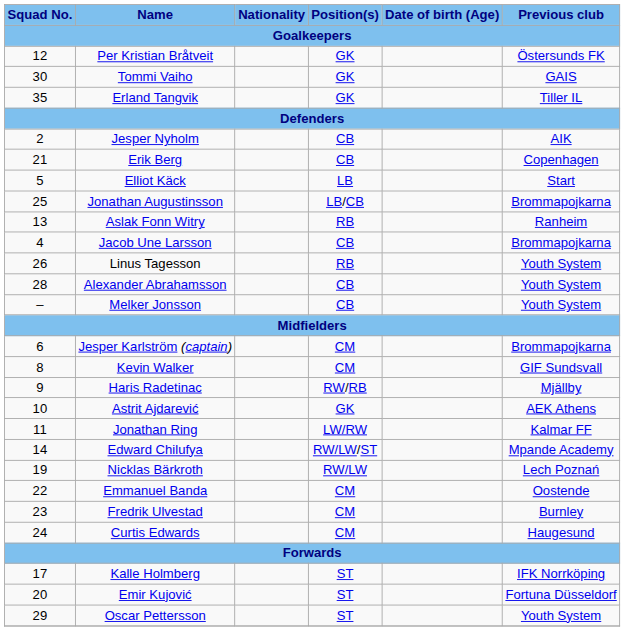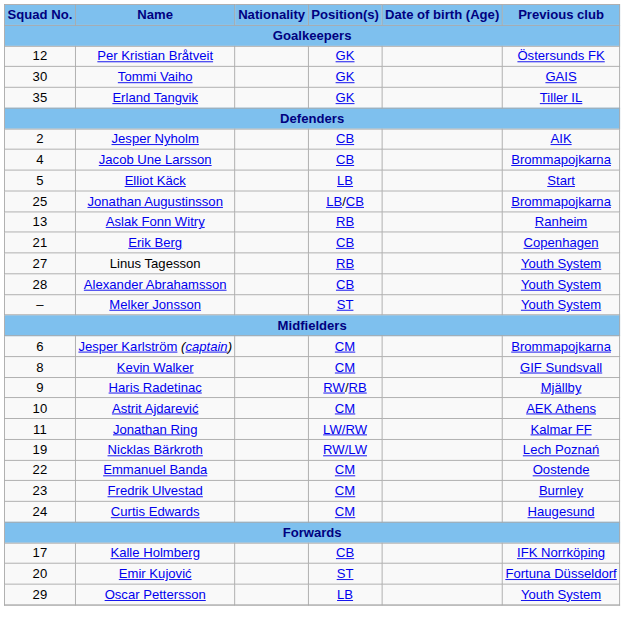rows swapped: Jacob Une Larsson <-> Erik Berg
Linus Tagesson | Squad No.: 26 -> 27
Melker Jonsson | Position(s): CB -> ST
Astrit Ajdarević | Position(s): GK -> CM
- row: 14 | Edward Chilufya | RW/LW/ST | Mpande Academy
Kalle Holmberg | Position(s): ST -> CB
Oscar Pettersson | Position(s): ST -> LB
